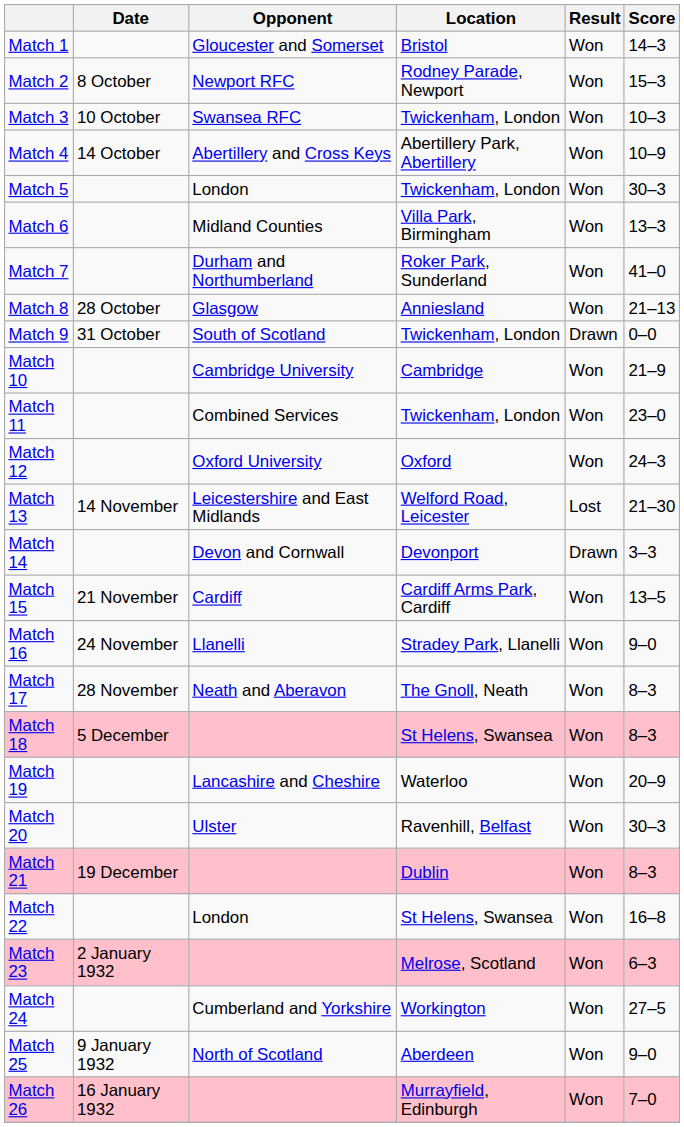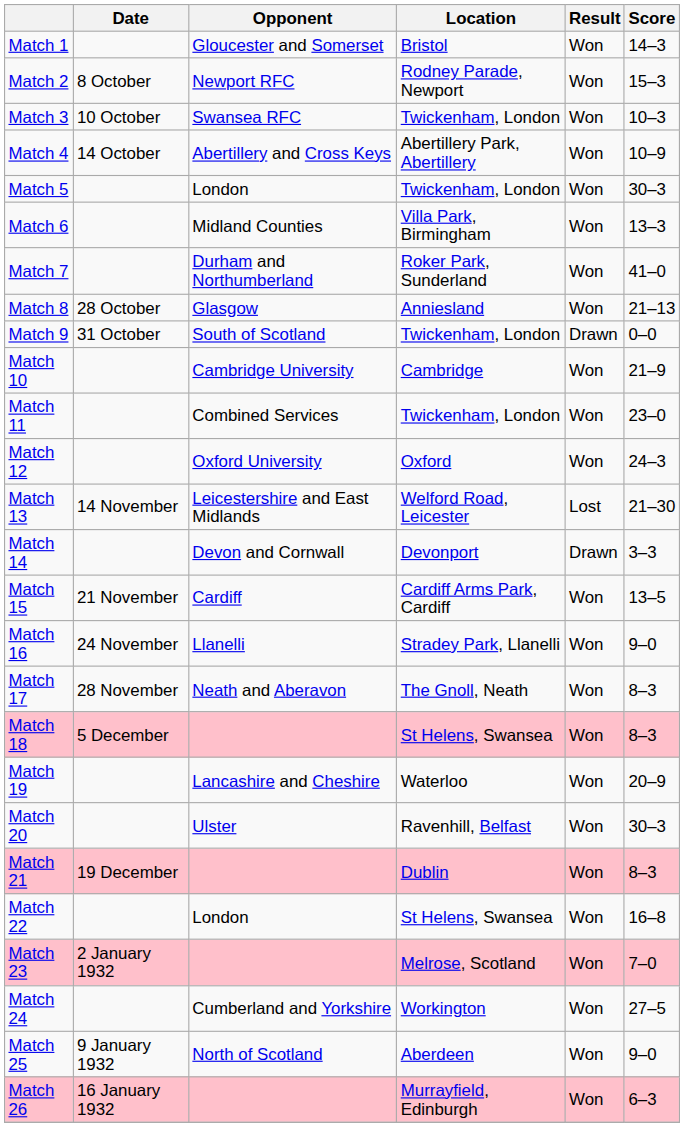Match 23 | Score: 6–3 -> 7–0
Match 26 | Score: 7–0 -> 6–3
